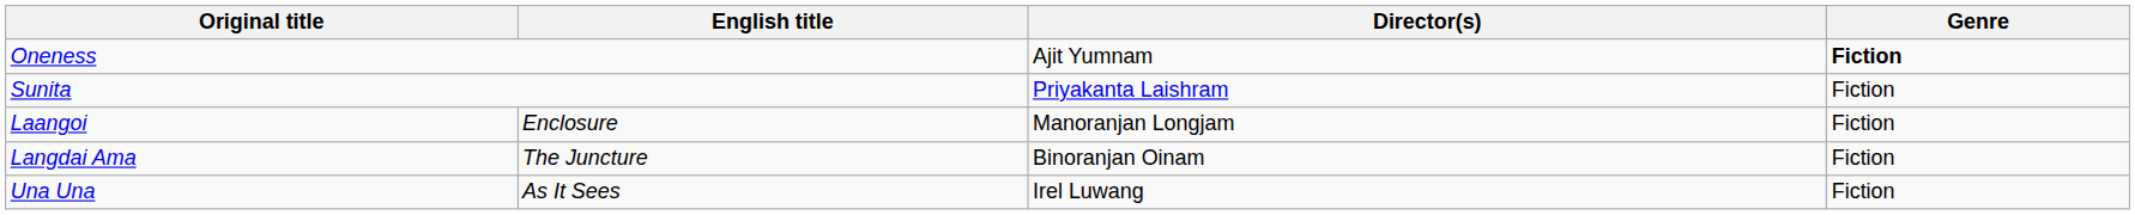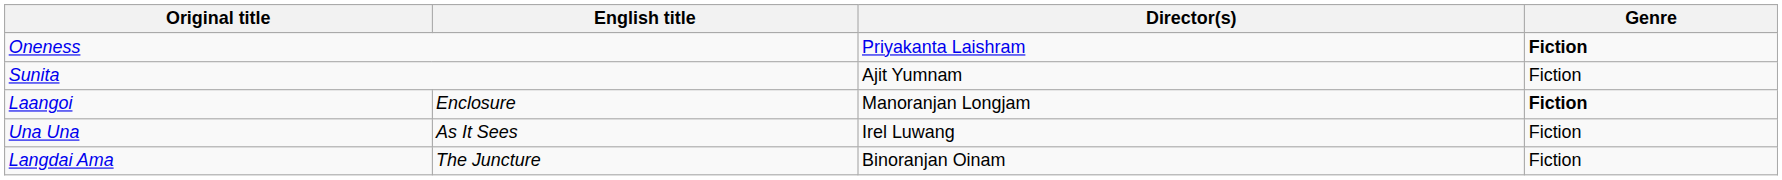Oneness | Director(s): Ajit Yumnam -> Priyakanta Laishram
Sunita | Director(s): Priyakanta Laishram -> Ajit Yumnam
Laangoi | Genre: normal -> bold
rows swapped: Langdai Ama <-> Una Una
